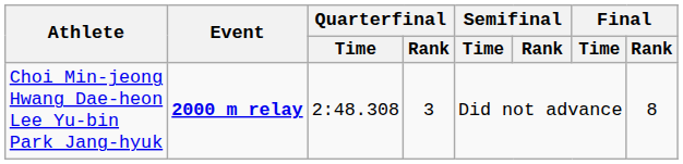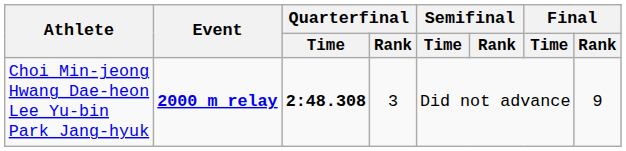Choi Min-jeong Hwang Dae-heon Lee Yu-bin Park Jang-hyuk | Quarterfinal / Time: normal -> bold
Choi Min-jeong Hwang Dae-heon Lee Yu-bin Park Jang-hyuk | Final / Rank: 8 -> 9
